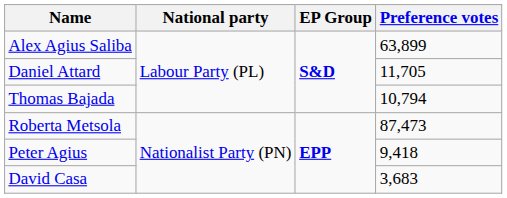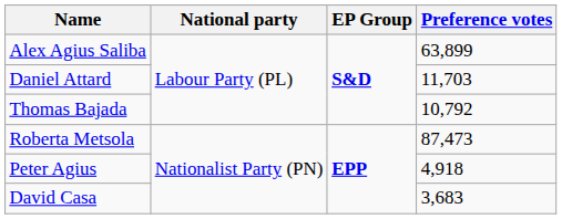Daniel Attard | Preference votes: 11,705 -> 11,703
Thomas Bajada | Preference votes: 10,794 -> 10,792
Peter Agius | Preference votes: 9,418 -> 4,918
